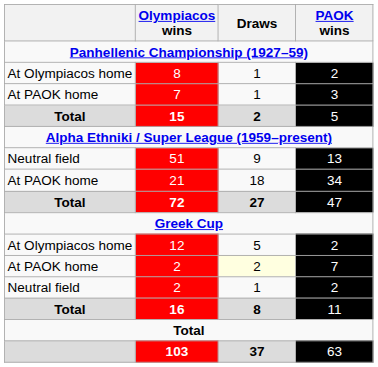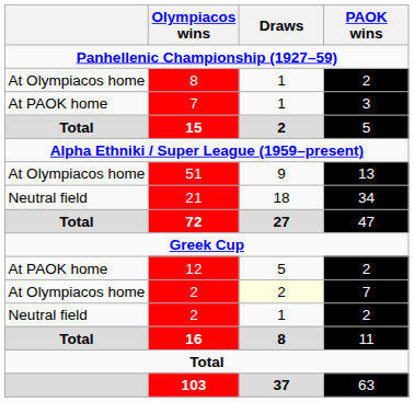51 | column 1: Neutral field -> At Olympiacos home
21 | column 1: At PAOK home -> Neutral field
12 | column 1: At Olympiacos home -> At PAOK home
2 / 7 | column 1: At PAOK home -> At Olympiacos home
